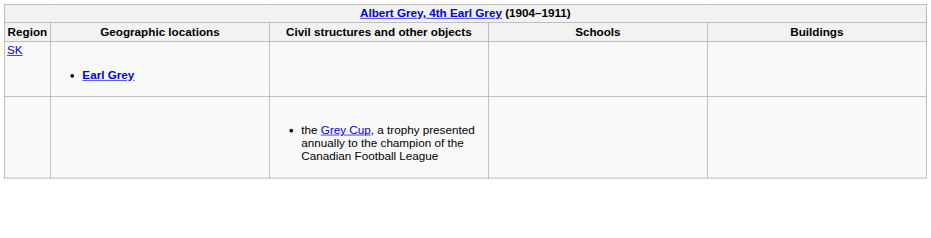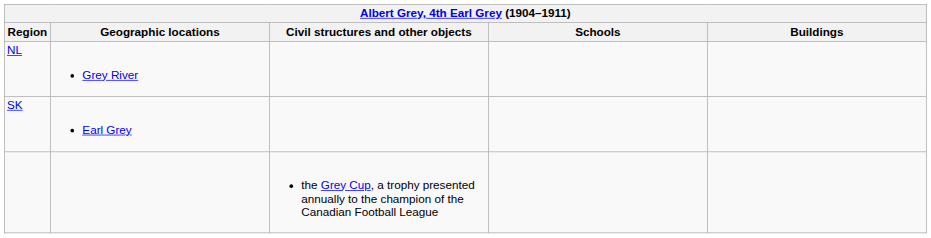+ row: NL | Grey River
SK | Geographic locations: bold -> normal
